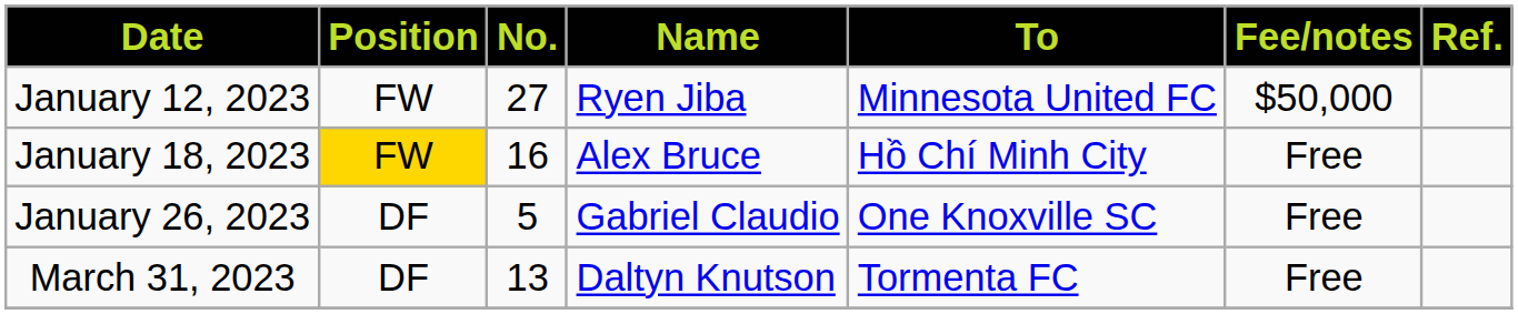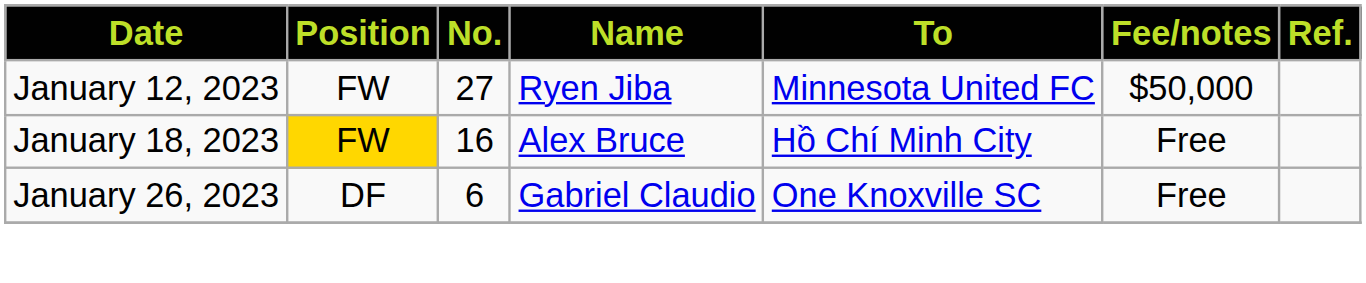January 26, 2023 | No.: 5 -> 6
- row: March 31, 2023 | DF | 13 | Daltyn Knutson | Tormenta FC | Free
